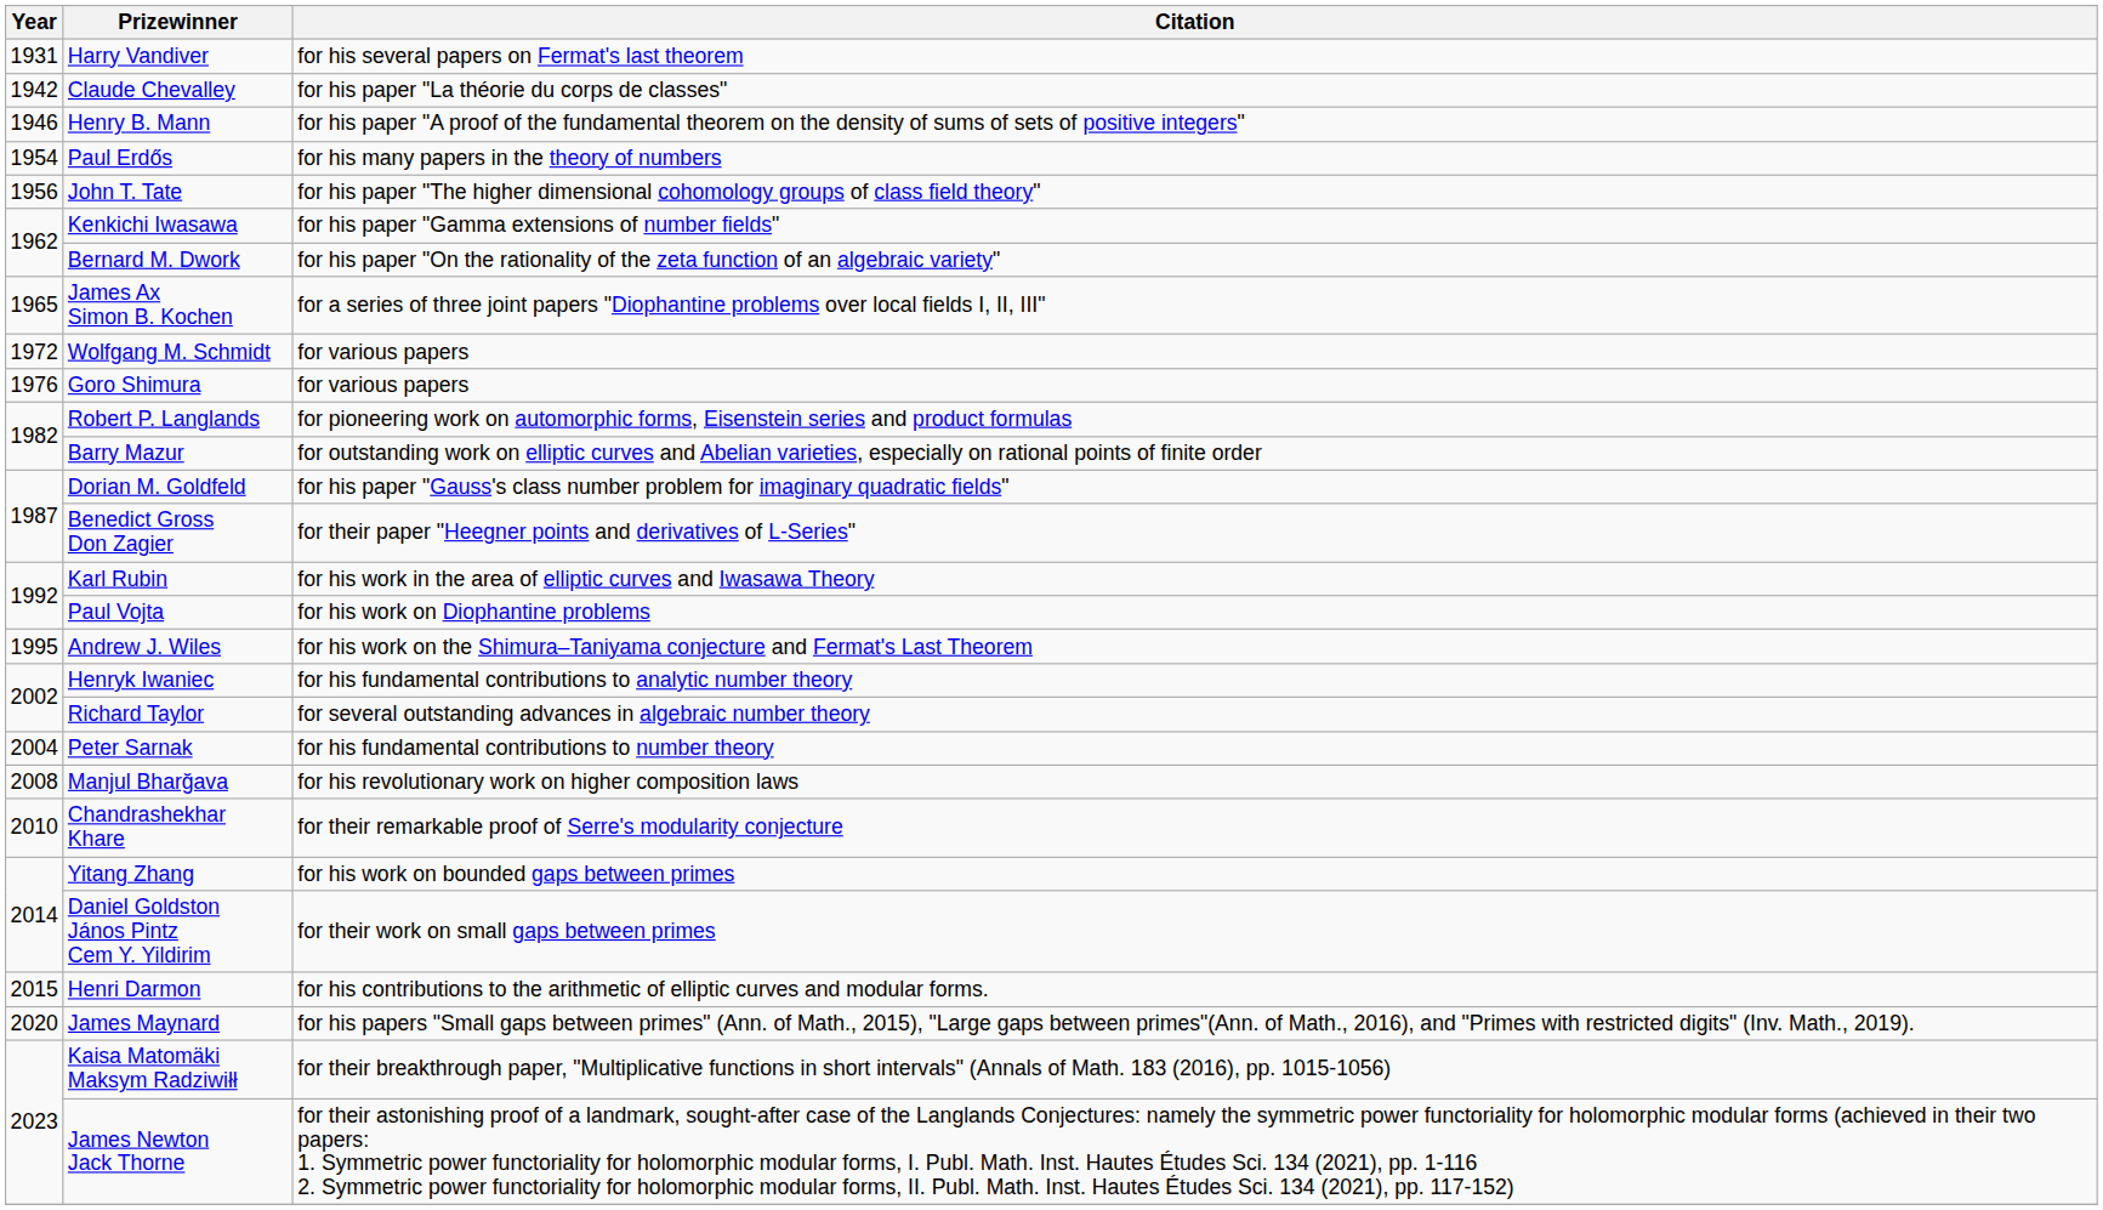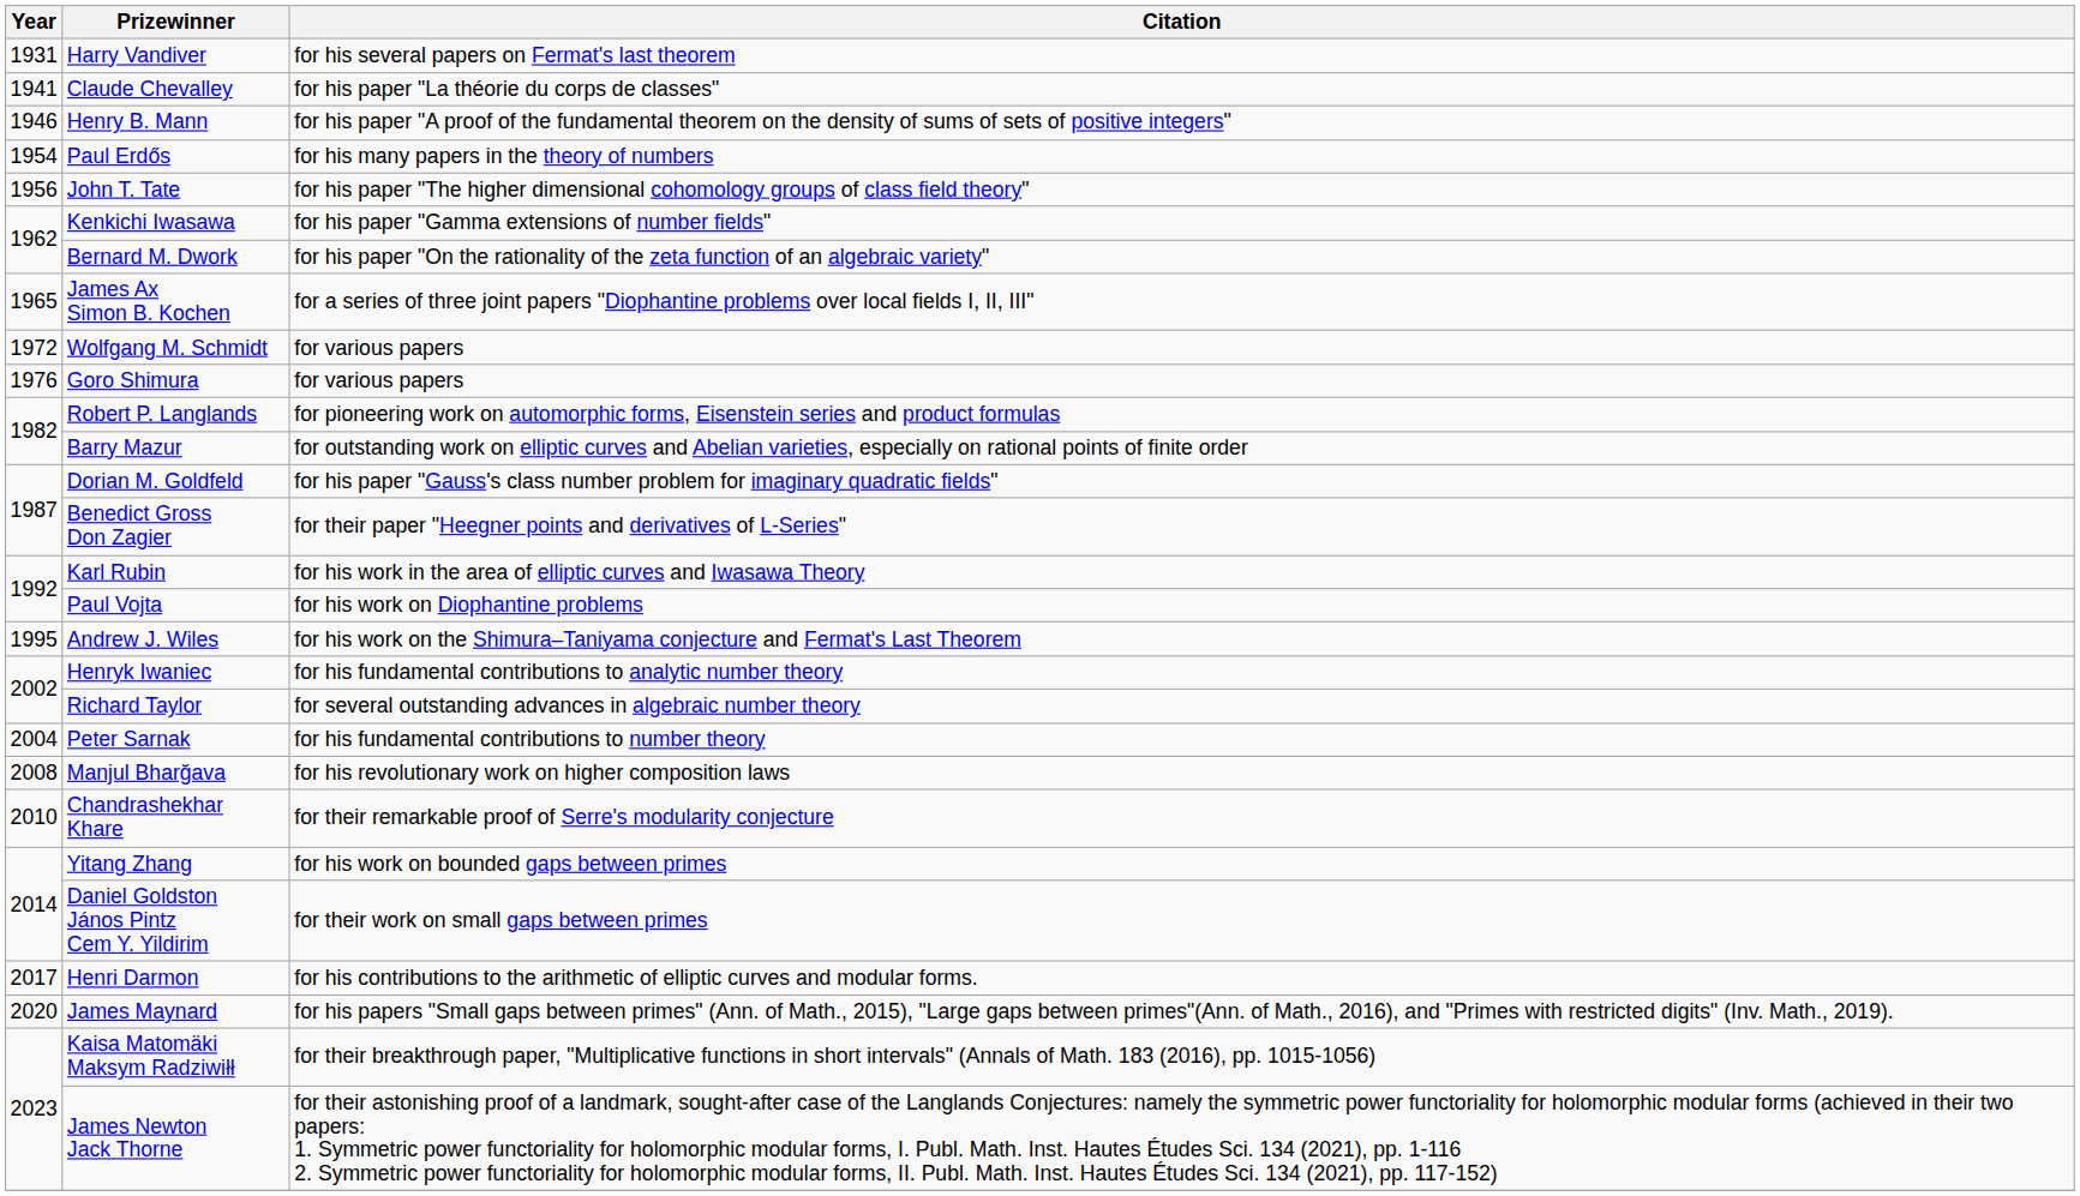Claude Chevalley | Year: 1942 -> 1941
Henri Darmon | Year: 2015 -> 2017
